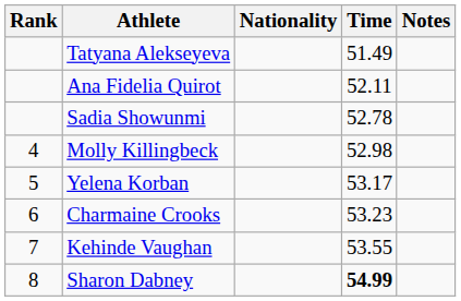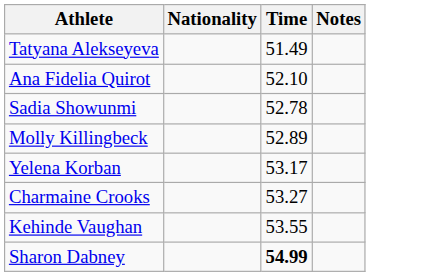- column: Rank | 4 | 5 | 6 | 7 | 8
Ana Fidelia Quirot | Time: 52.11 -> 52.10
Molly Killingbeck | Time: 52.98 -> 52.89
Charmaine Crooks | Time: 53.23 -> 53.27
